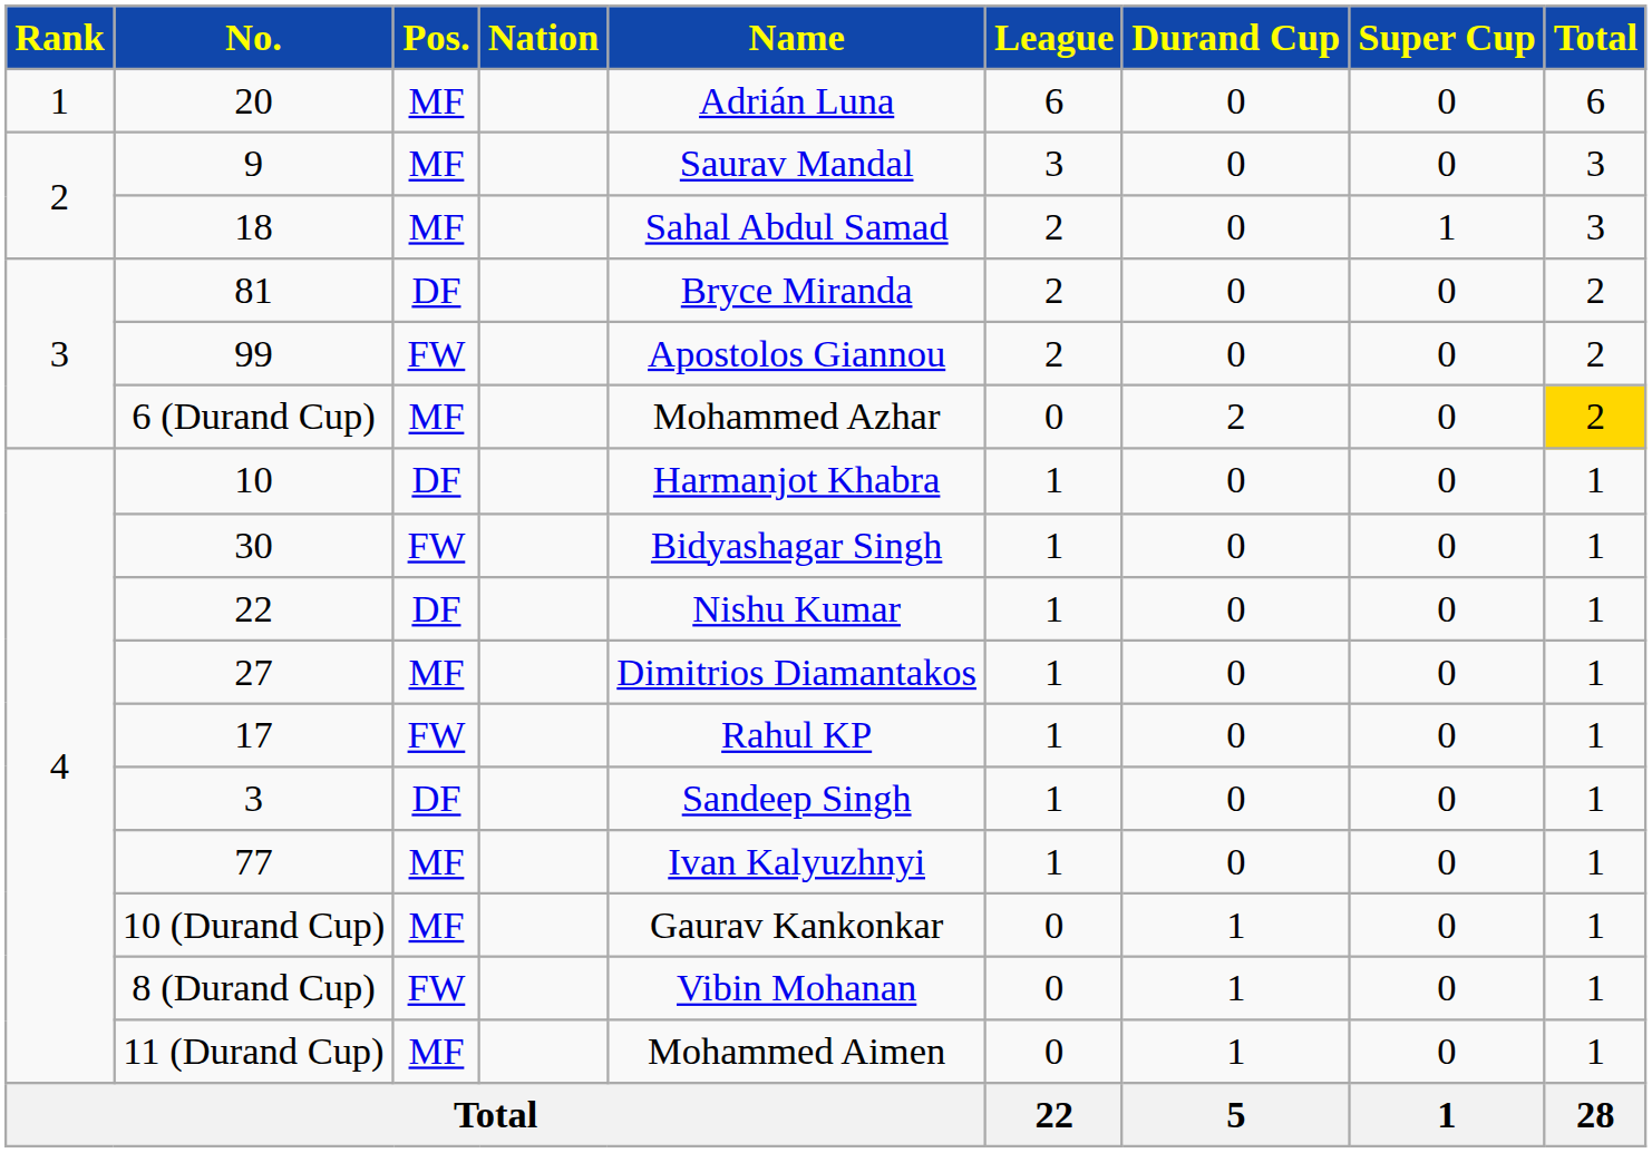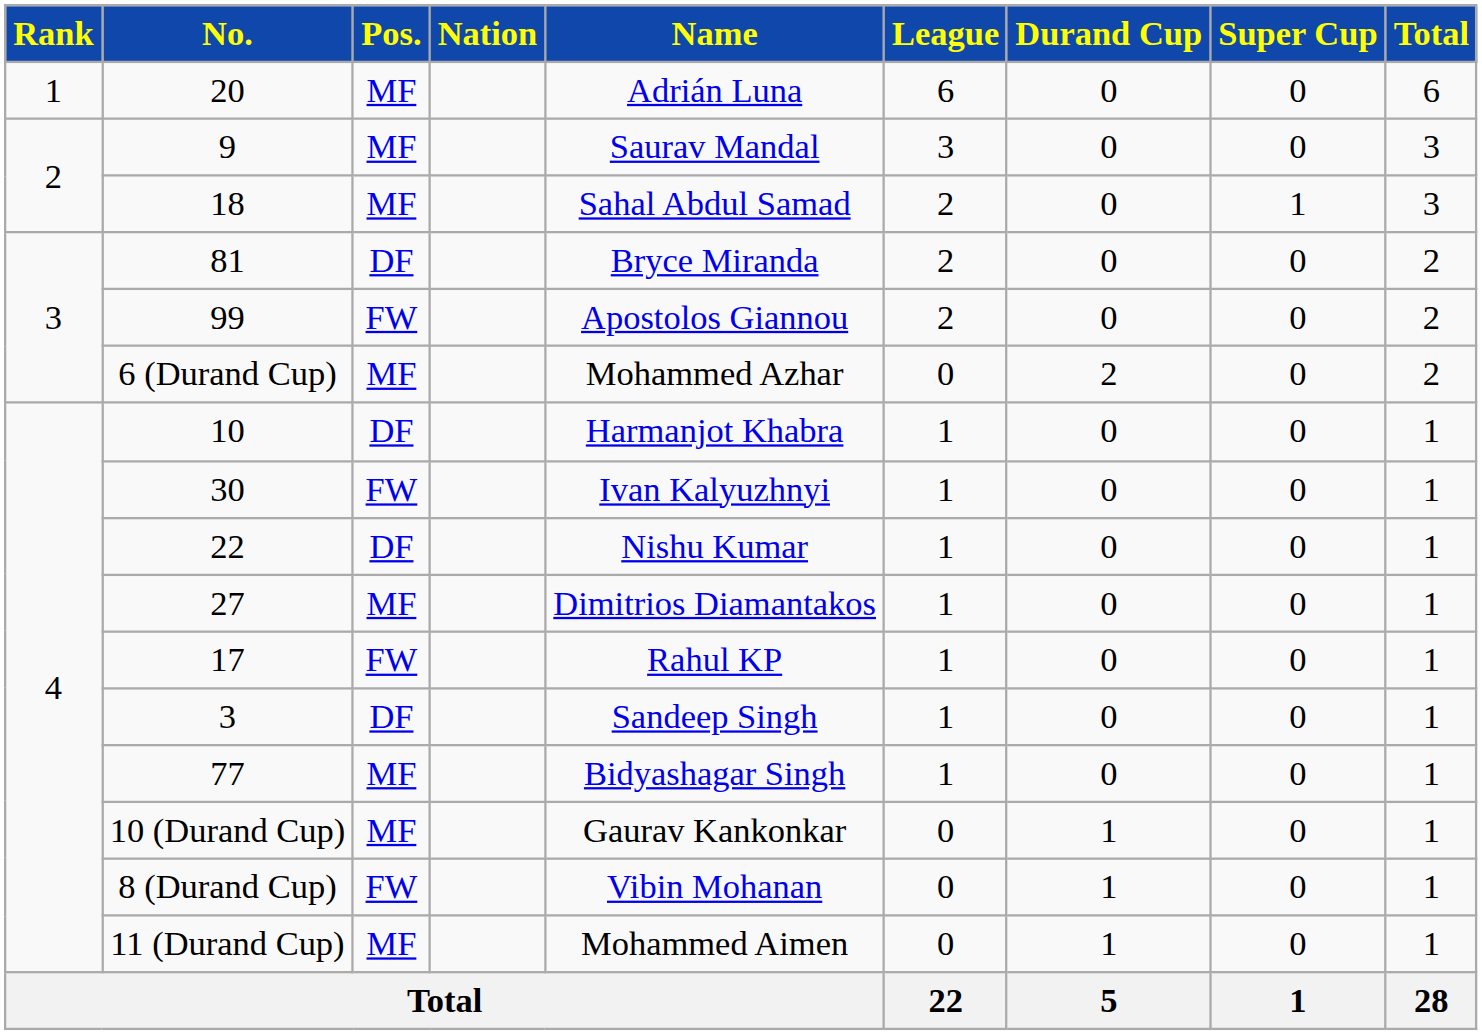6 (Durand Cup) | Total: gold background -> no background
30 | Name: Bidyashagar Singh -> Ivan Kalyuzhnyi
77 | Name: Ivan Kalyuzhnyi -> Bidyashagar Singh
